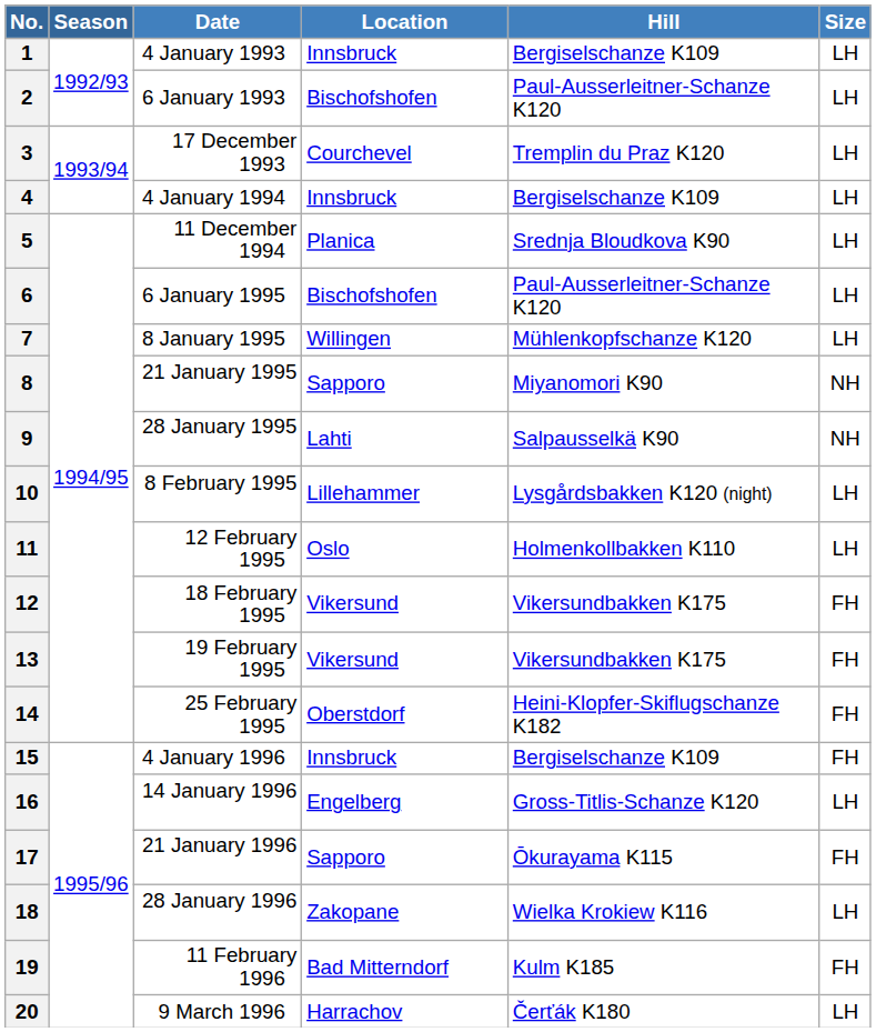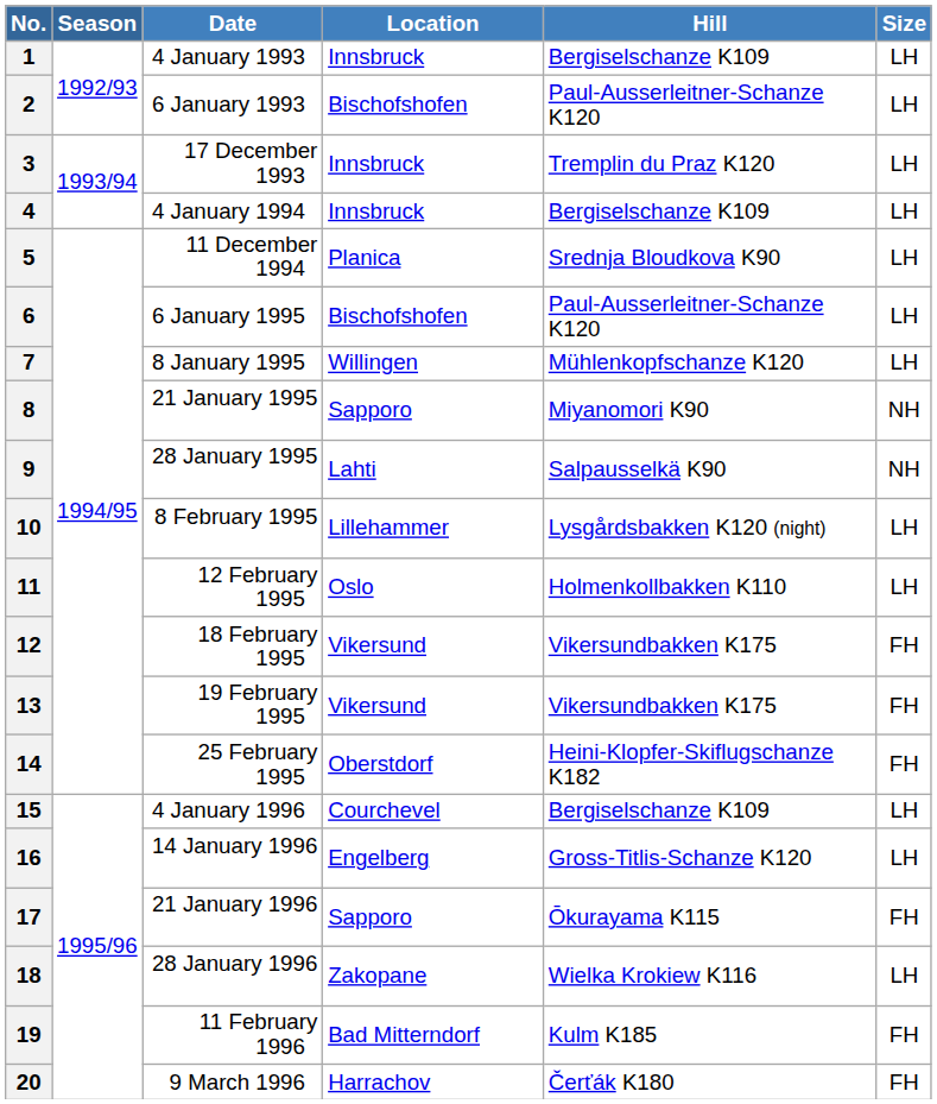3 | Location: Courchevel -> Innsbruck
15 | Location: Innsbruck -> Courchevel
15 | Size: FH -> LH
20 | Size: LH -> FH
